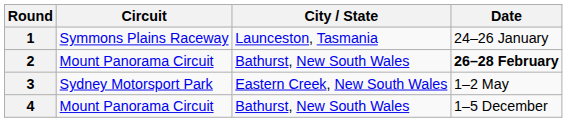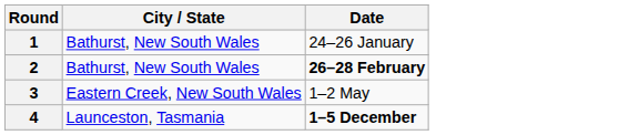- column: Circuit | Symmons Plains Raceway | Mount Panorama Circuit | Sydney Motorsport Park | Mount Panorama Circuit
1 | City / State: Launceston, Tasmania -> Bathurst, New South Wales
4 | City / State: Bathurst, New South Wales -> Launceston, Tasmania
4 | Date: normal -> bold
